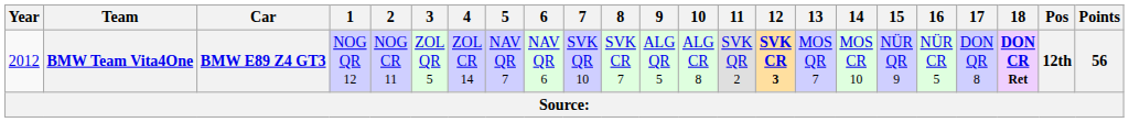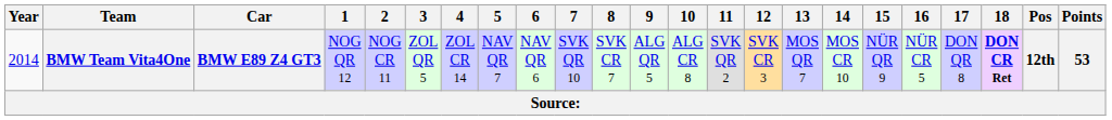BMW Team Vita4One | Year: 2012 -> 2014
BMW Team Vita4One | 12: bold -> normal
BMW Team Vita4One | Points: 56 -> 53
